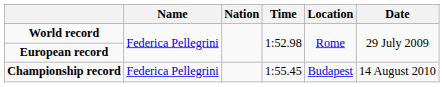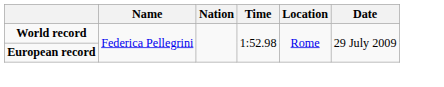- row: Championship record | Federica Pellegrini | 1:55.45 | Budapest | 14 August 2010
